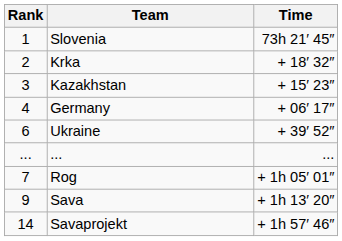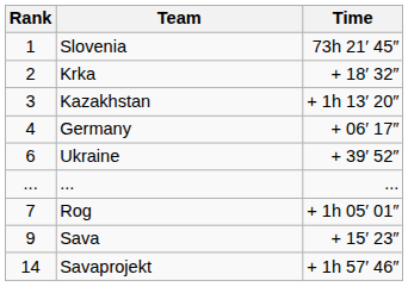Kazakhstan | Time: + 15′ 23″ -> + 1h 13′ 20″
Sava | Time: + 1h 13′ 20″ -> + 15′ 23″
